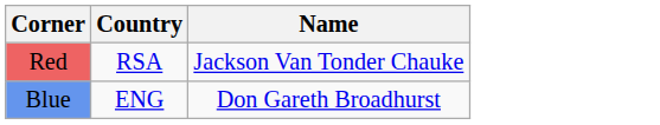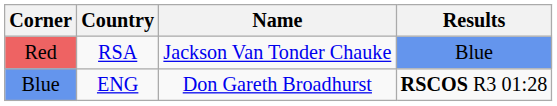+ column: Results | Blue | RSCOS R3 01:28
